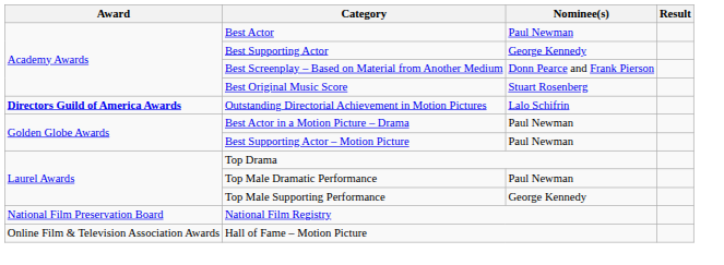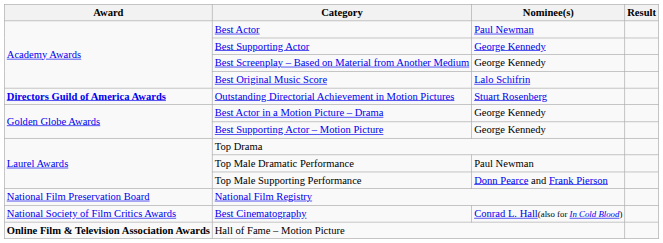Best Screenplay – Based on Material from Another Medium | Nominee(s): Donn Pearce and Frank Pierson -> George Kennedy
Best Original Music Score | Nominee(s): Stuart Rosenberg -> Lalo Schifrin
Outstanding Directorial Achievement in Motion Pictures | Nominee(s): Lalo Schifrin -> Stuart Rosenberg
Best Actor in a Motion Picture – Drama | Nominee(s): Paul Newman -> George Kennedy
Best Supporting Actor – Motion Picture | Nominee(s): Paul Newman -> George Kennedy
Top Male Supporting Performance | Nominee(s): George Kennedy -> Donn Pearce and Frank Pierson
+ row: National Society of Film Critics Awards | Best Cinematography | Conrad L. Hall(also for In Cold Blood)
Hall of Fame – Motion Picture | Award: normal -> bold
